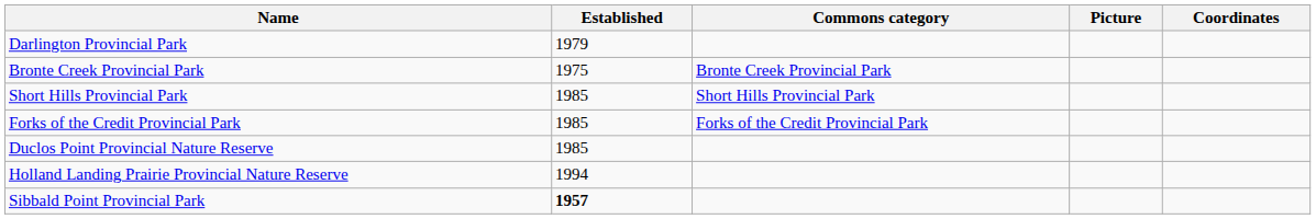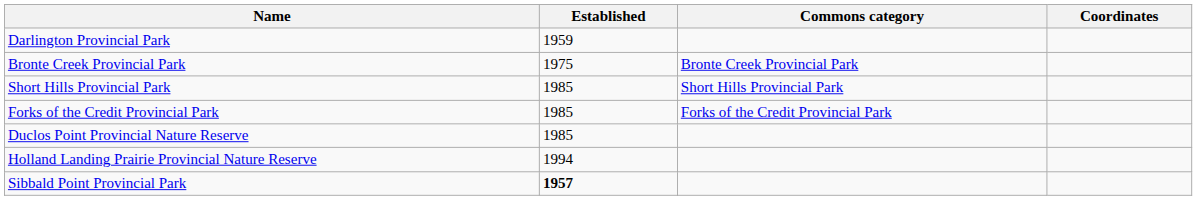- column: Picture
Darlington Provincial Park | Established: 1979 -> 1959
